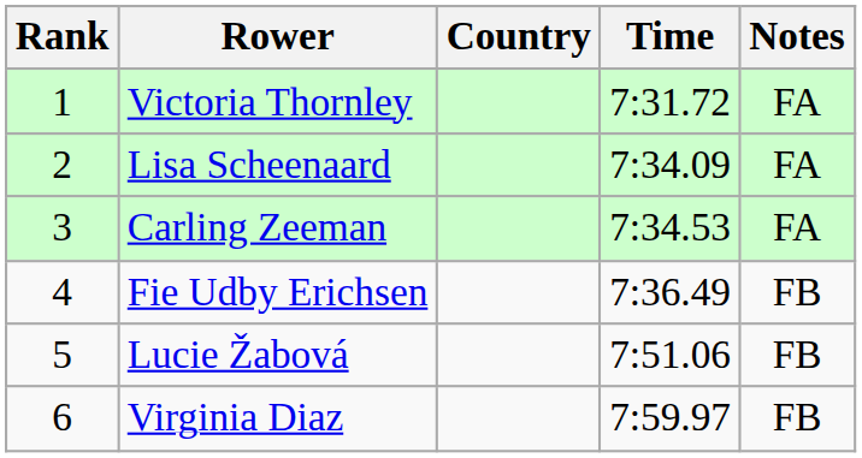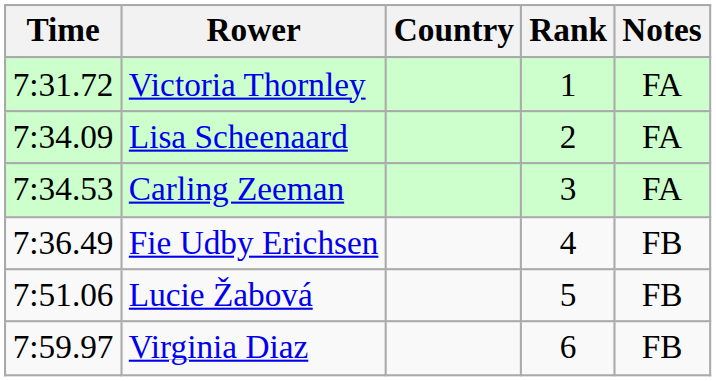columns swapped: Rank <-> Time
